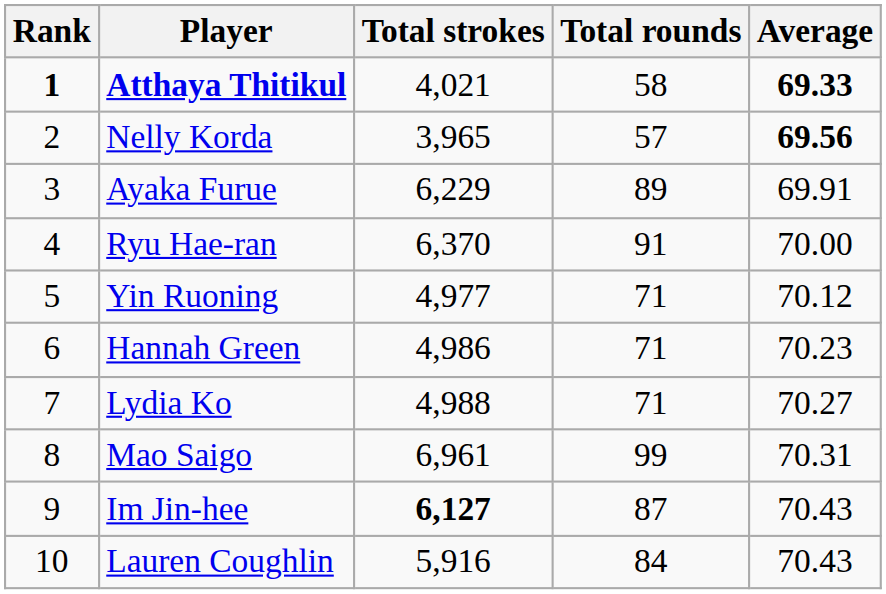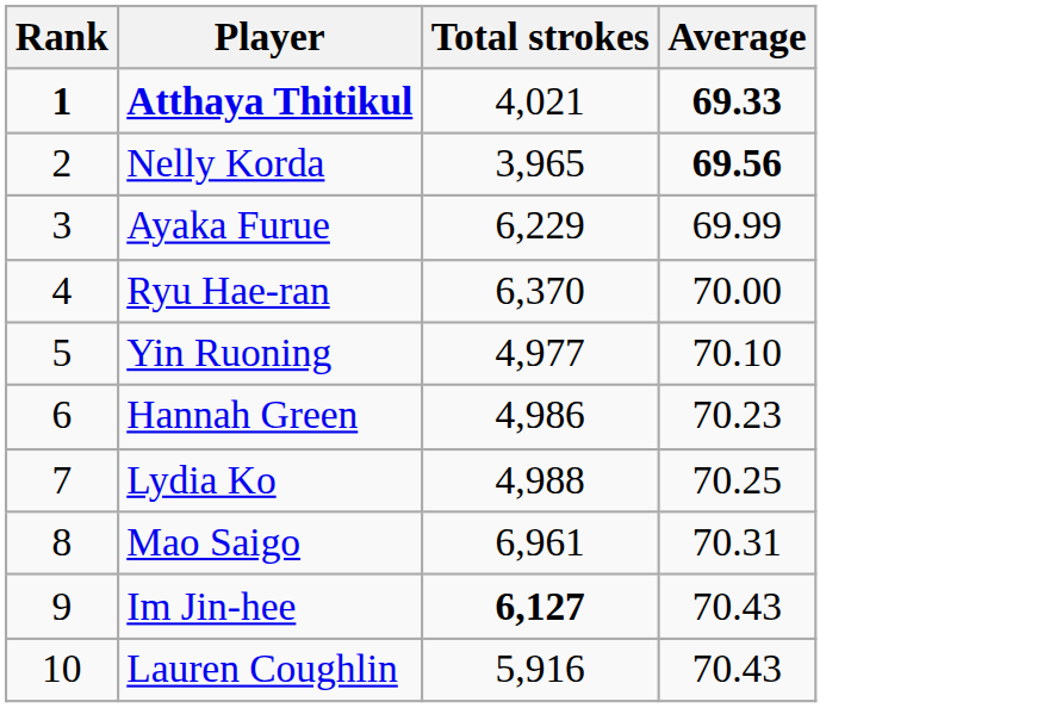- column: Total rounds | 58 | 57 | 89 | 91 | 71 | 71 | 71 | 99 | 87 | 84
Ayaka Furue | Average: 69.91 -> 69.99
Yin Ruoning | Average: 70.12 -> 70.10
Lydia Ko | Average: 70.27 -> 70.25
